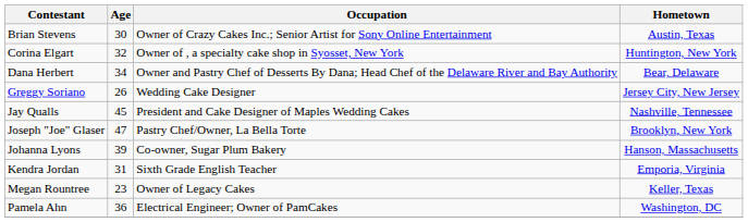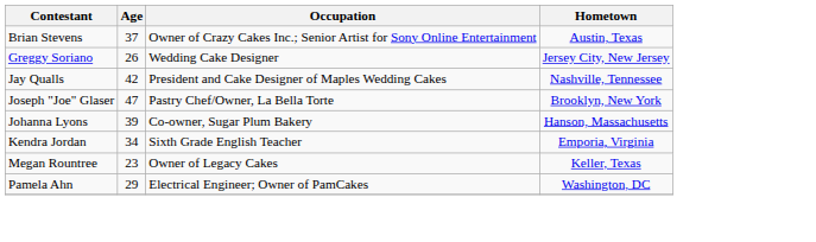Brian Stevens | Age: 30 -> 37
- row: Corina Elgart | 32 | Owner of , a specialty cake shop in Syosset, New York | Huntington, New York
- row: Dana Herbert | 34 | Owner and Pastry Chef of Desserts By Dana; Head Chef of the Delaware River and Bay Authority | Bear, Delaware
Jay Qualls | Age: 45 -> 42
Kendra Jordan | Age: 31 -> 34
Pamela Ahn | Age: 36 -> 29
